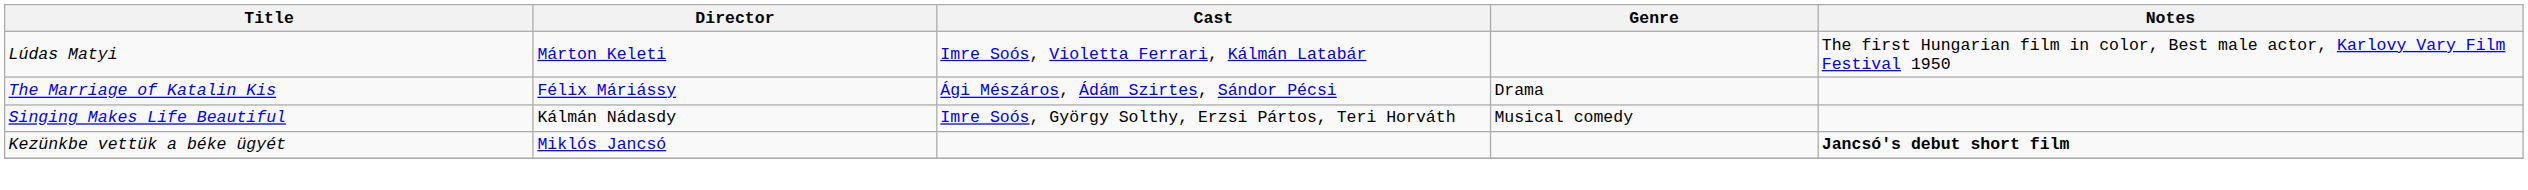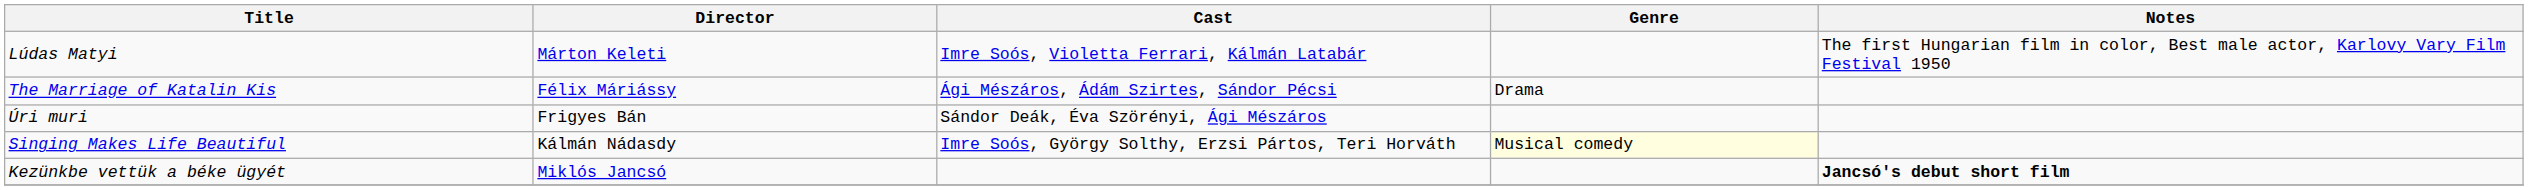+ row: Úri muri | Frigyes Bán | Sándor Deák, Éva Szörényi, Ági Mészáros
Singing Makes Life Beautiful | Genre: no background -> lightyellow background
